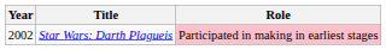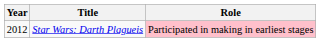Star Wars: Darth Plagueis | Year: 2002 -> 2012
